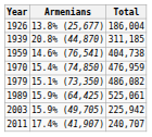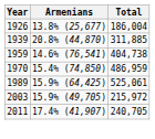1939 | Total: 311,185 -> 311,885
1970 | Total: 476,959 -> 486,959
- row: 1979 | 15.1% (73,350) | 486,082
2003 | Total: 225,942 -> 215,972
2011 | Total: 240,707 -> 240,705
